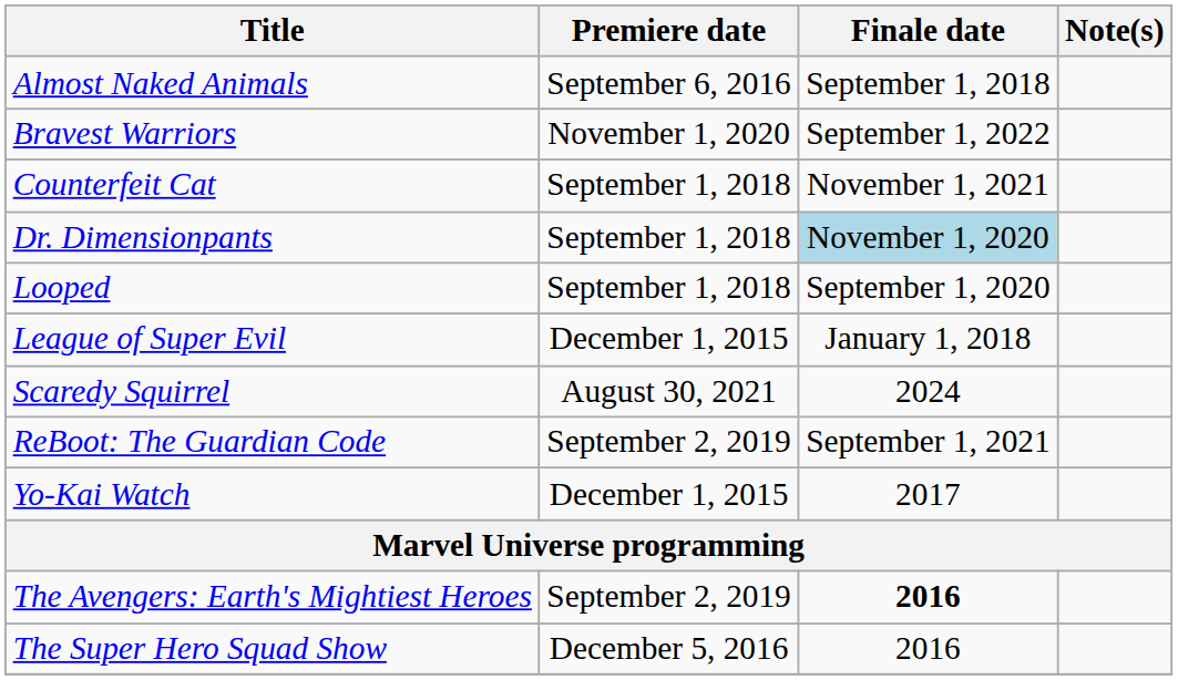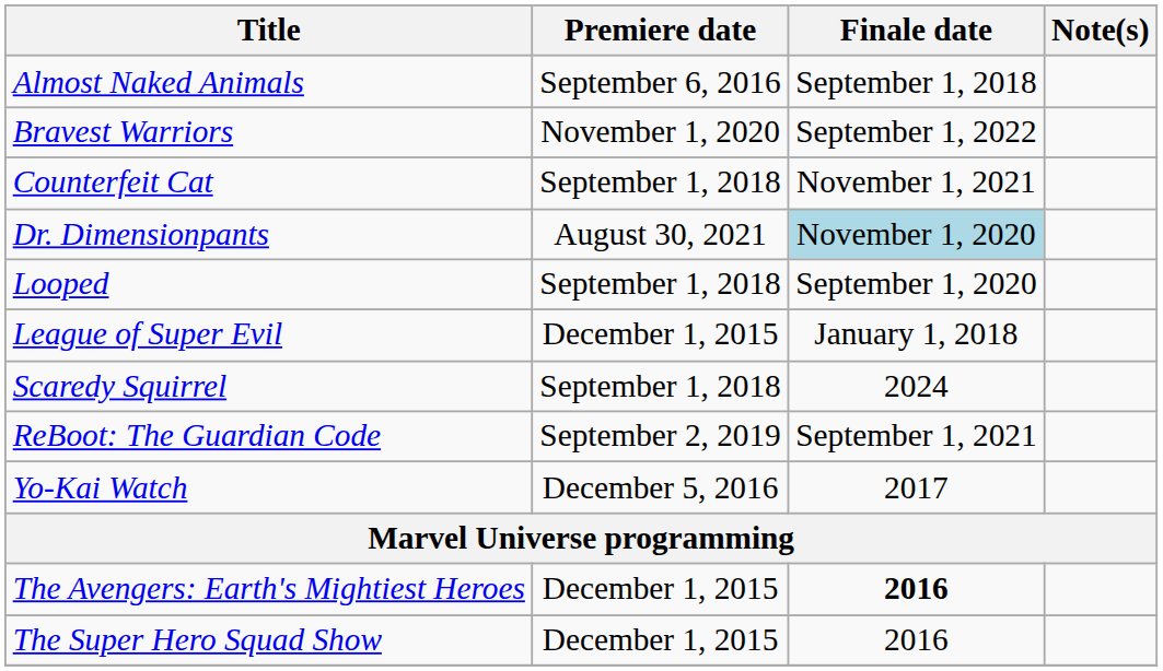Dr. Dimensionpants | Premiere date: September 1, 2018 -> August 30, 2021
Scaredy Squirrel | Premiere date: August 30, 2021 -> September 1, 2018
Yo-Kai Watch | Premiere date: December 1, 2015 -> December 5, 2016
The Avengers: Earth's Mightiest Heroes | Premiere date: September 2, 2019 -> December 1, 2015
The Super Hero Squad Show | Premiere date: December 5, 2016 -> December 1, 2015
